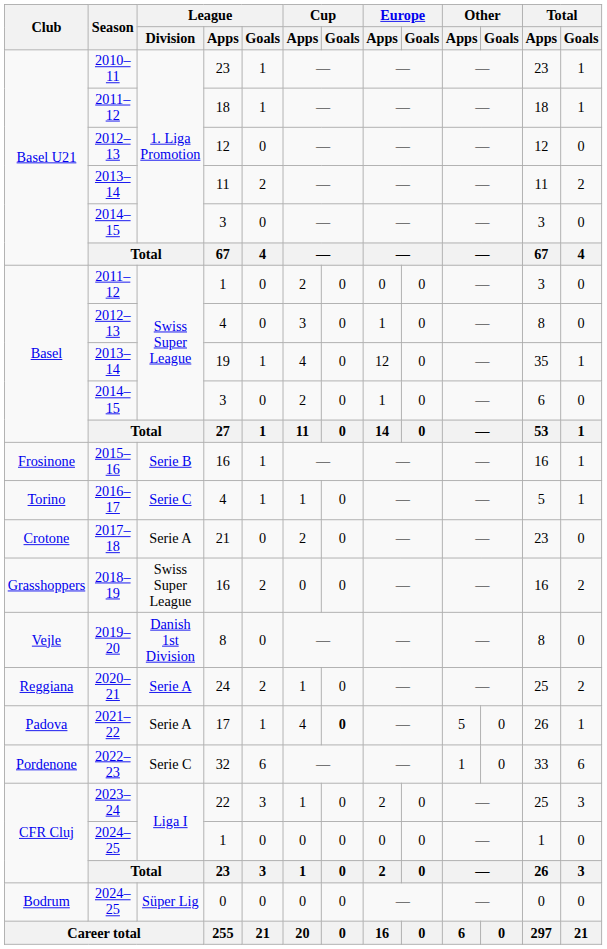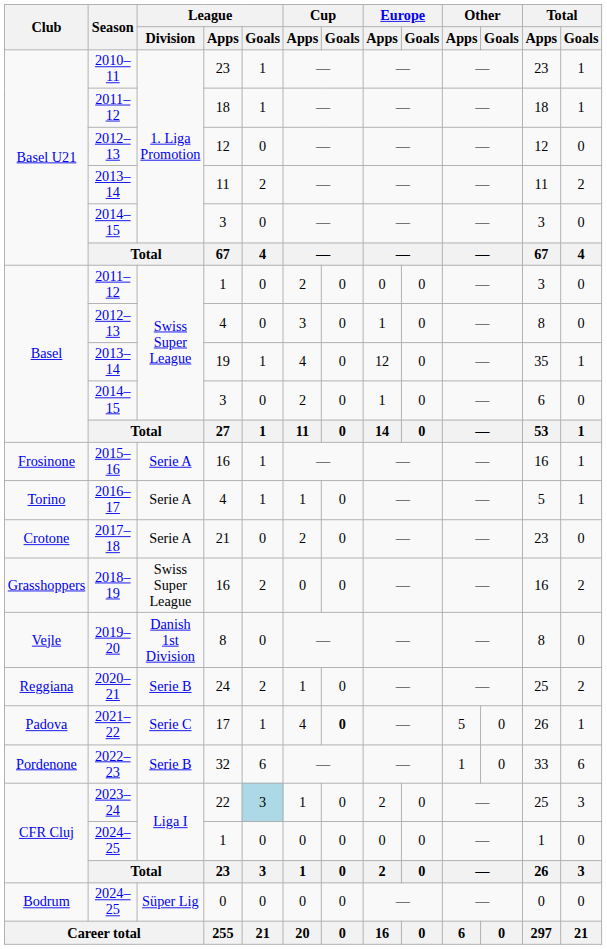Frosinone / 16 | League / Division: Serie B -> Serie A
Torino / 4 | League / Division: Serie C -> Serie A
24 | League / Division: Serie A -> Serie B
17 | League / Division: Serie A -> Serie C
32 | League / Division: Serie C -> Serie B
22 | League / Goals: no background -> lightblue background
